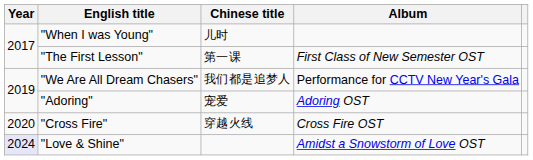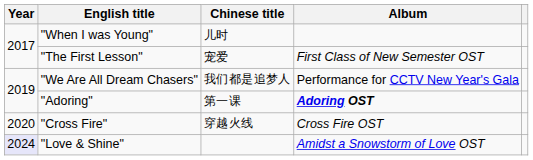"The First Lesson" | Chinese title: 第一课 -> 宠爱
"Adoring" | Chinese title: 宠爱 -> 第一课
"Adoring" | Album: normal -> bold
